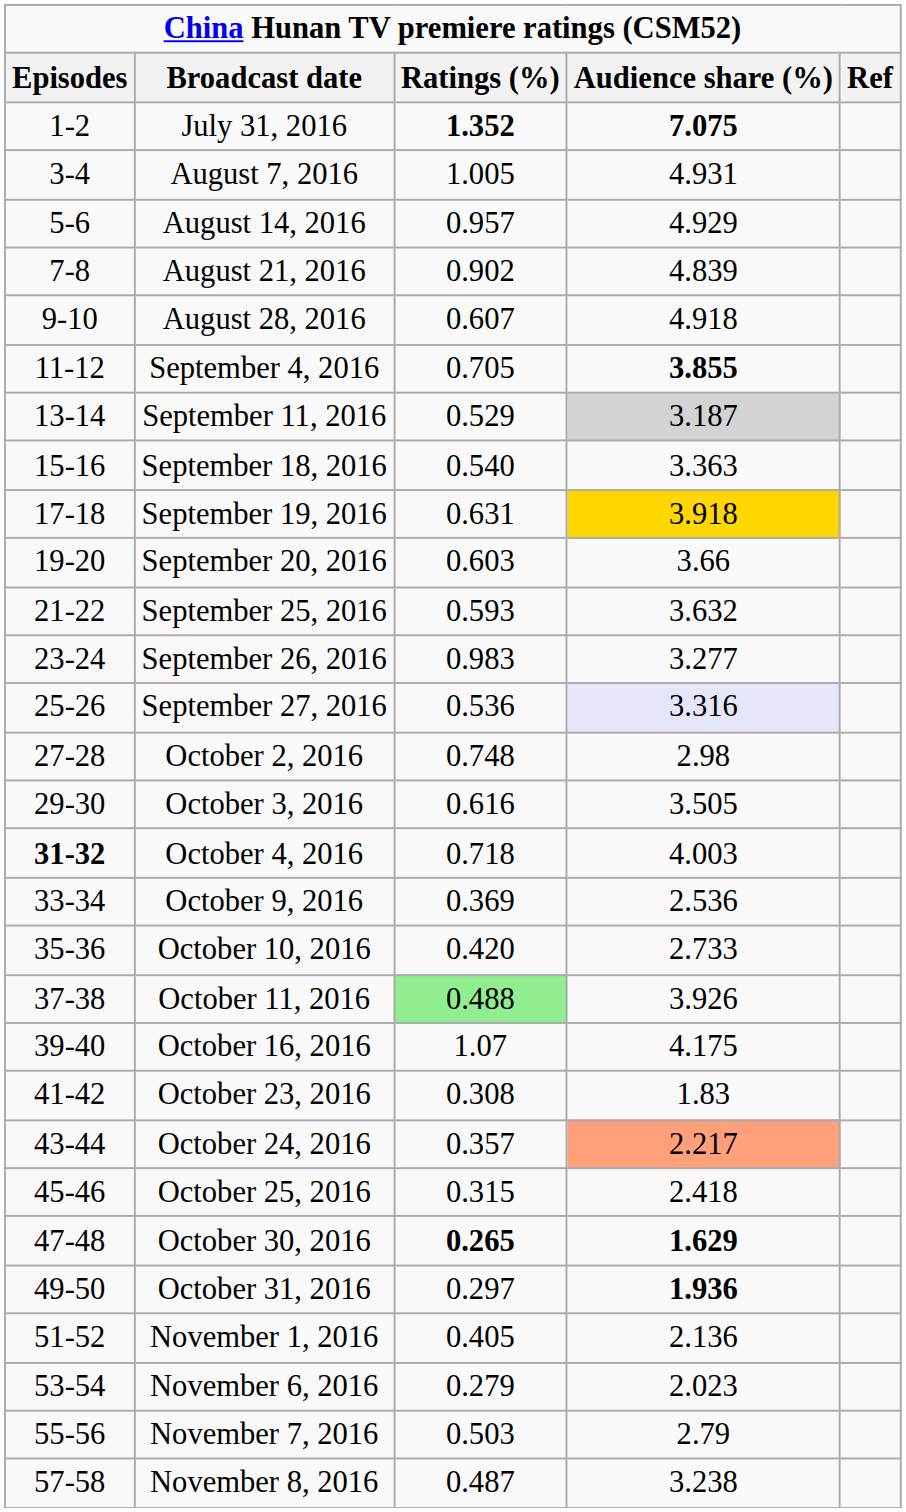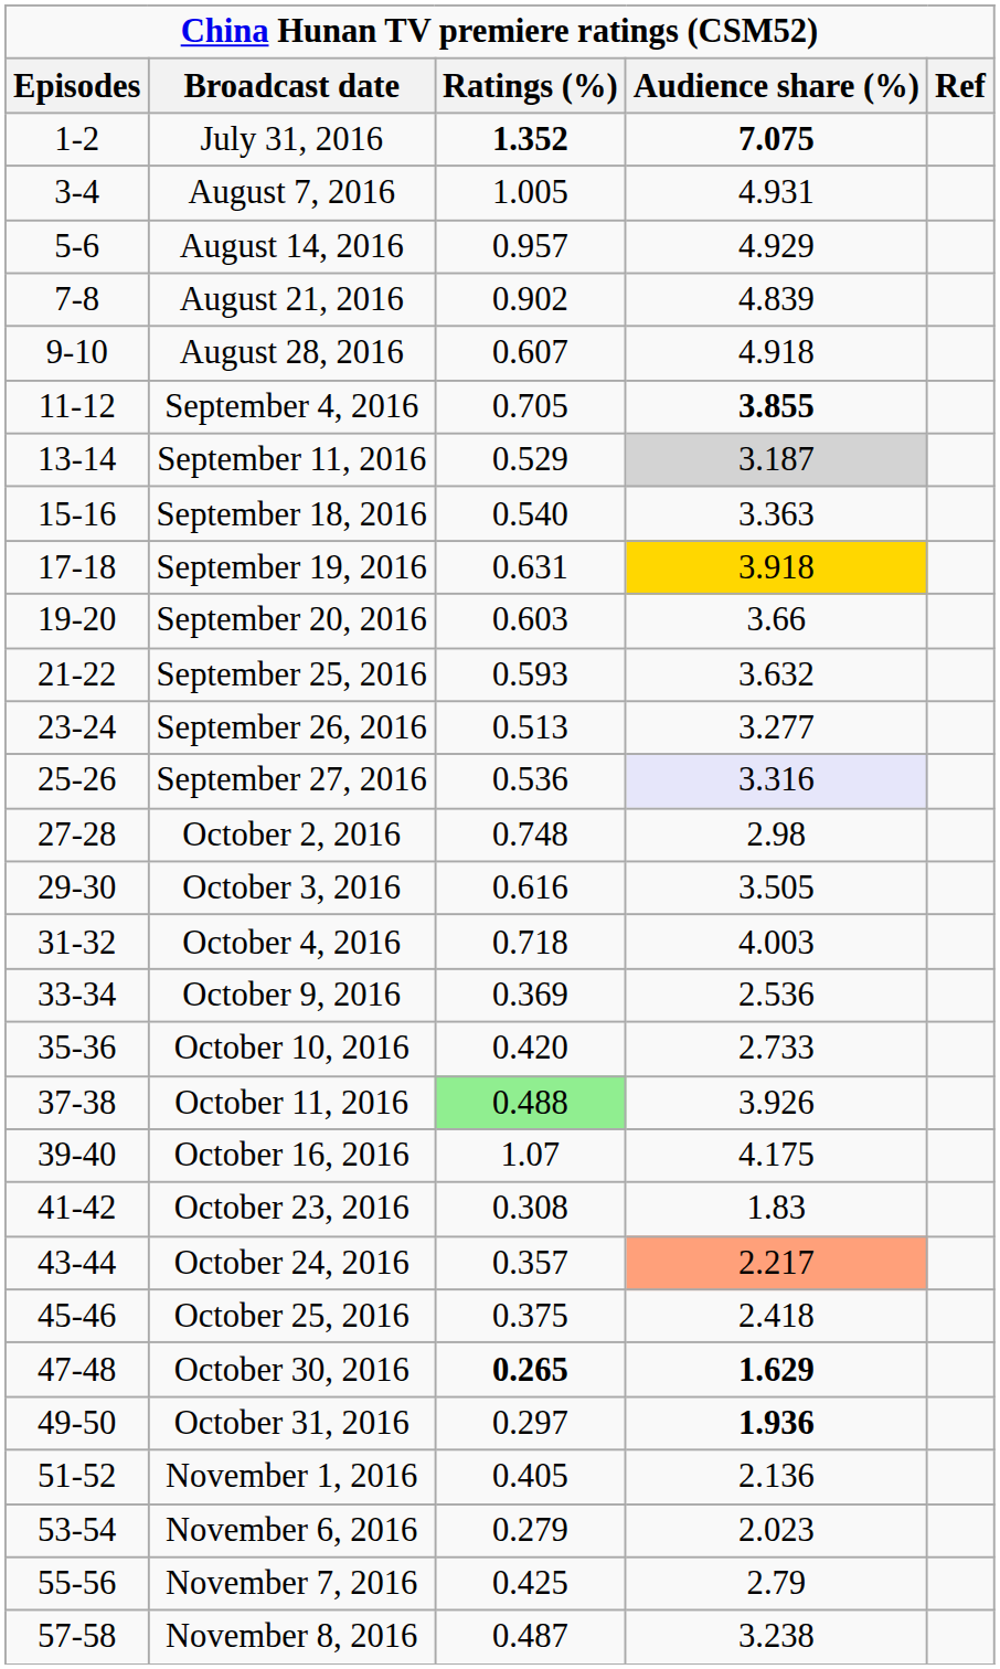September 26, 2016 | Ratings (%): 0.983 -> 0.513
October 4, 2016 | Episodes: bold -> normal
October 25, 2016 | Ratings (%): 0.315 -> 0.375
November 7, 2016 | Ratings (%): 0.503 -> 0.425
